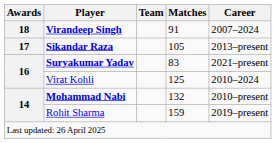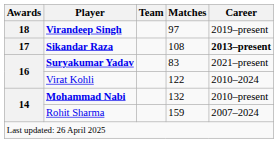Virandeep Singh | Matches: 91 -> 97
Virandeep Singh | Career: 2007–2024 -> 2019–present
Sikandar Raza | Matches: 105 -> 108
Sikandar Raza | Career: normal -> bold
Virat Kohli | Matches: 125 -> 122
Rohit Sharma | Career: 2019–present -> 2007–2024
